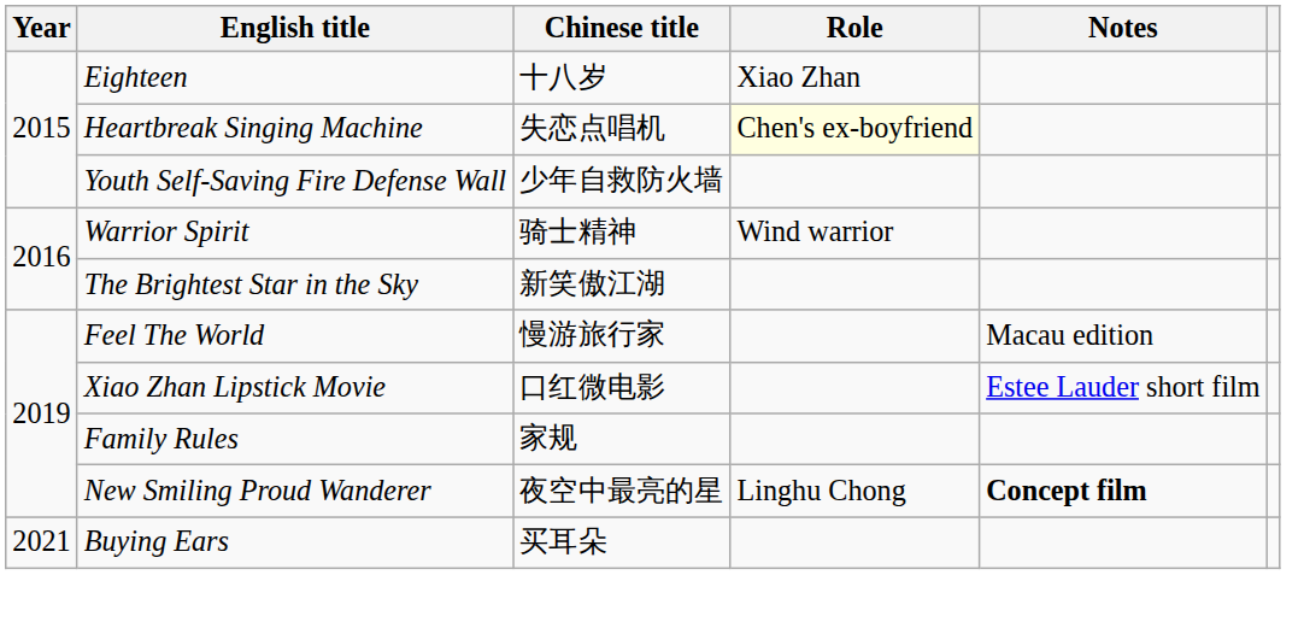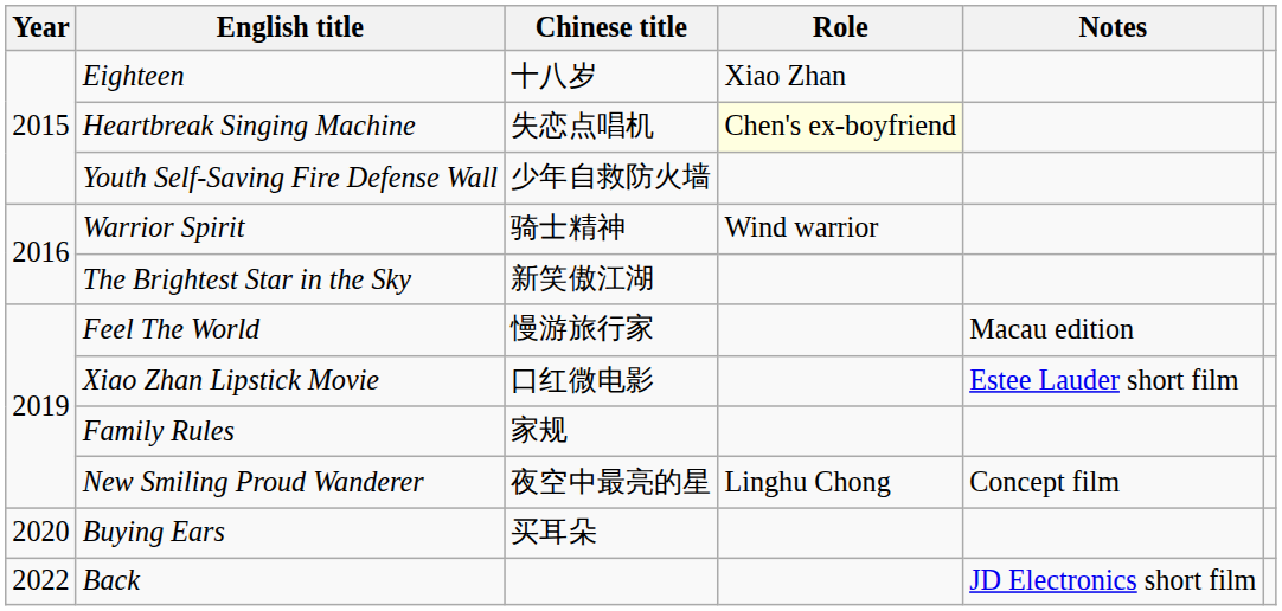New Smiling Proud Wanderer | Notes: bold -> normal
Buying Ears | Year: 2021 -> 2020
+ row: 2022 | Back | JD Electronics short film
